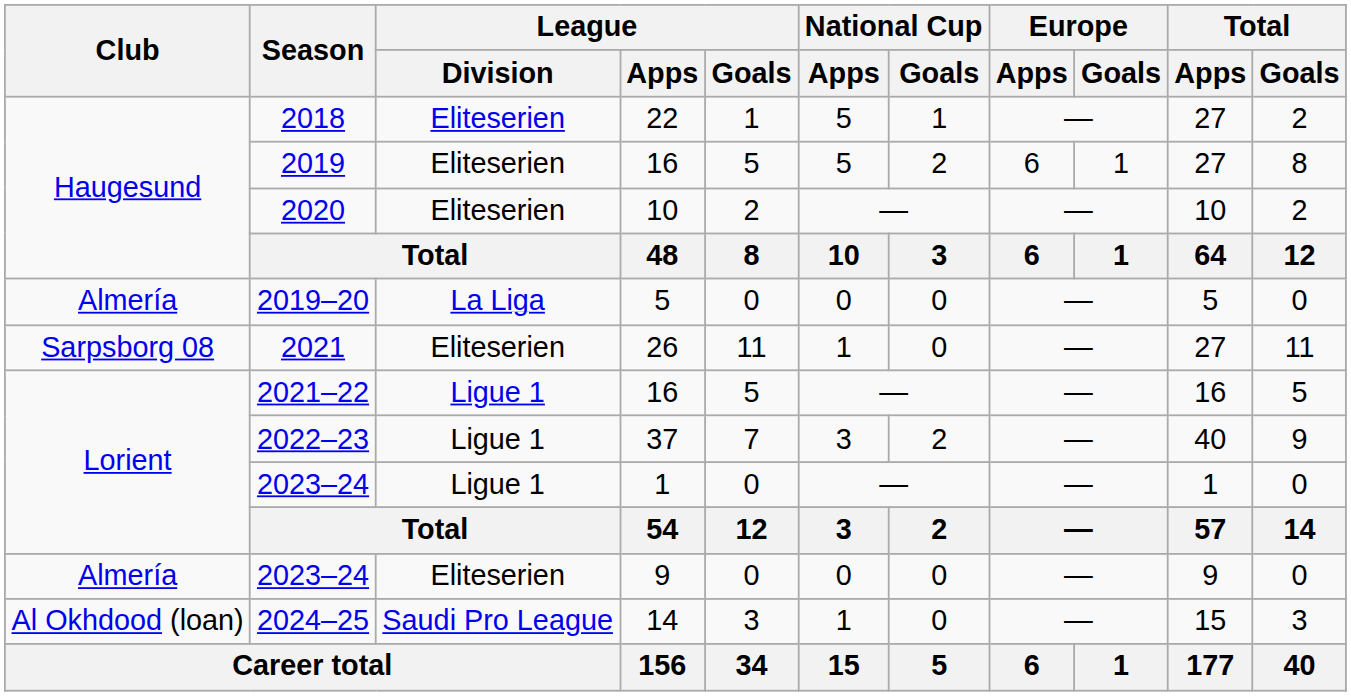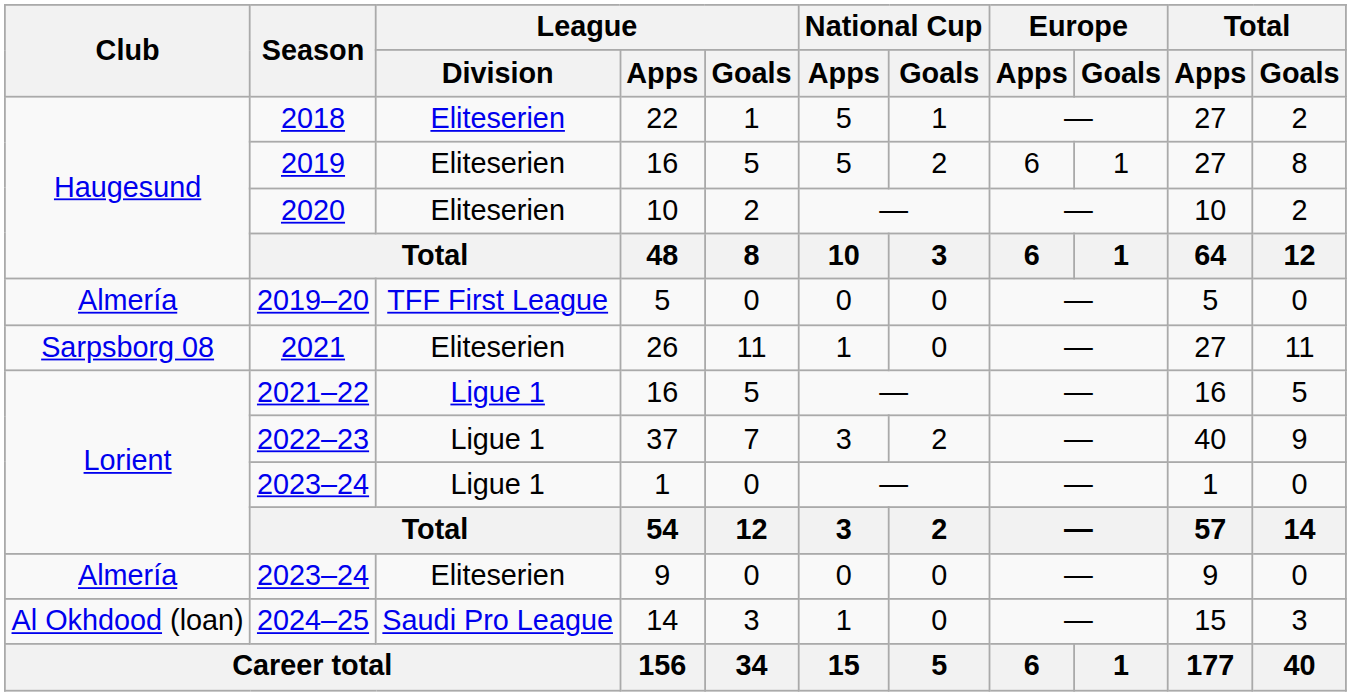2019–20 | League / Division: La Liga -> TFF First League
